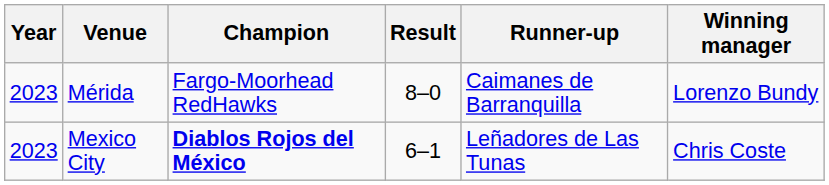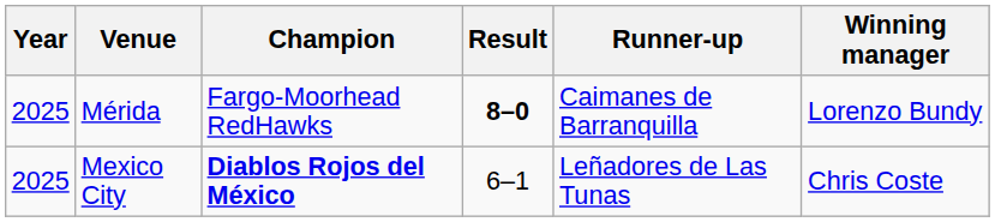Mérida | Year: 2023 -> 2025
Mérida | Result: normal -> bold
Mexico City | Year: 2023 -> 2025
